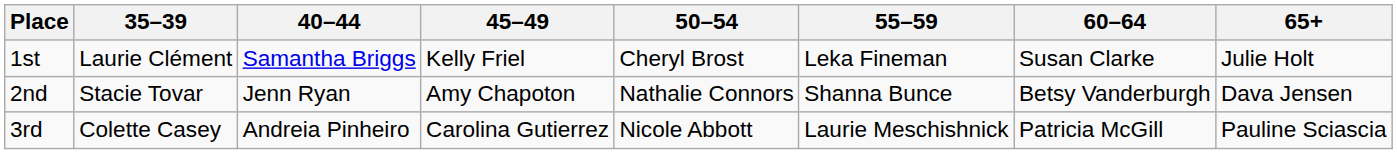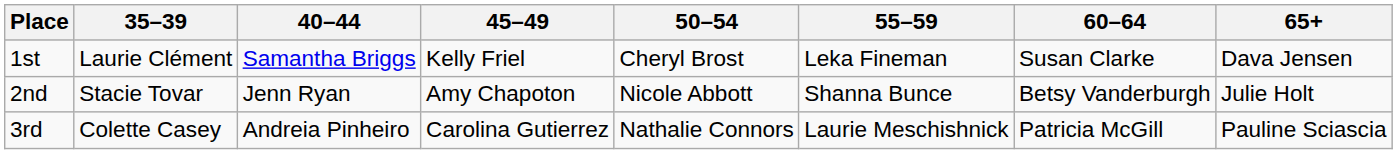1st | 65+: Julie Holt -> Dava Jensen
2nd | 50–54: Nathalie Connors -> Nicole Abbott
2nd | 65+: Dava Jensen -> Julie Holt
3rd | 50–54: Nicole Abbott -> Nathalie Connors
